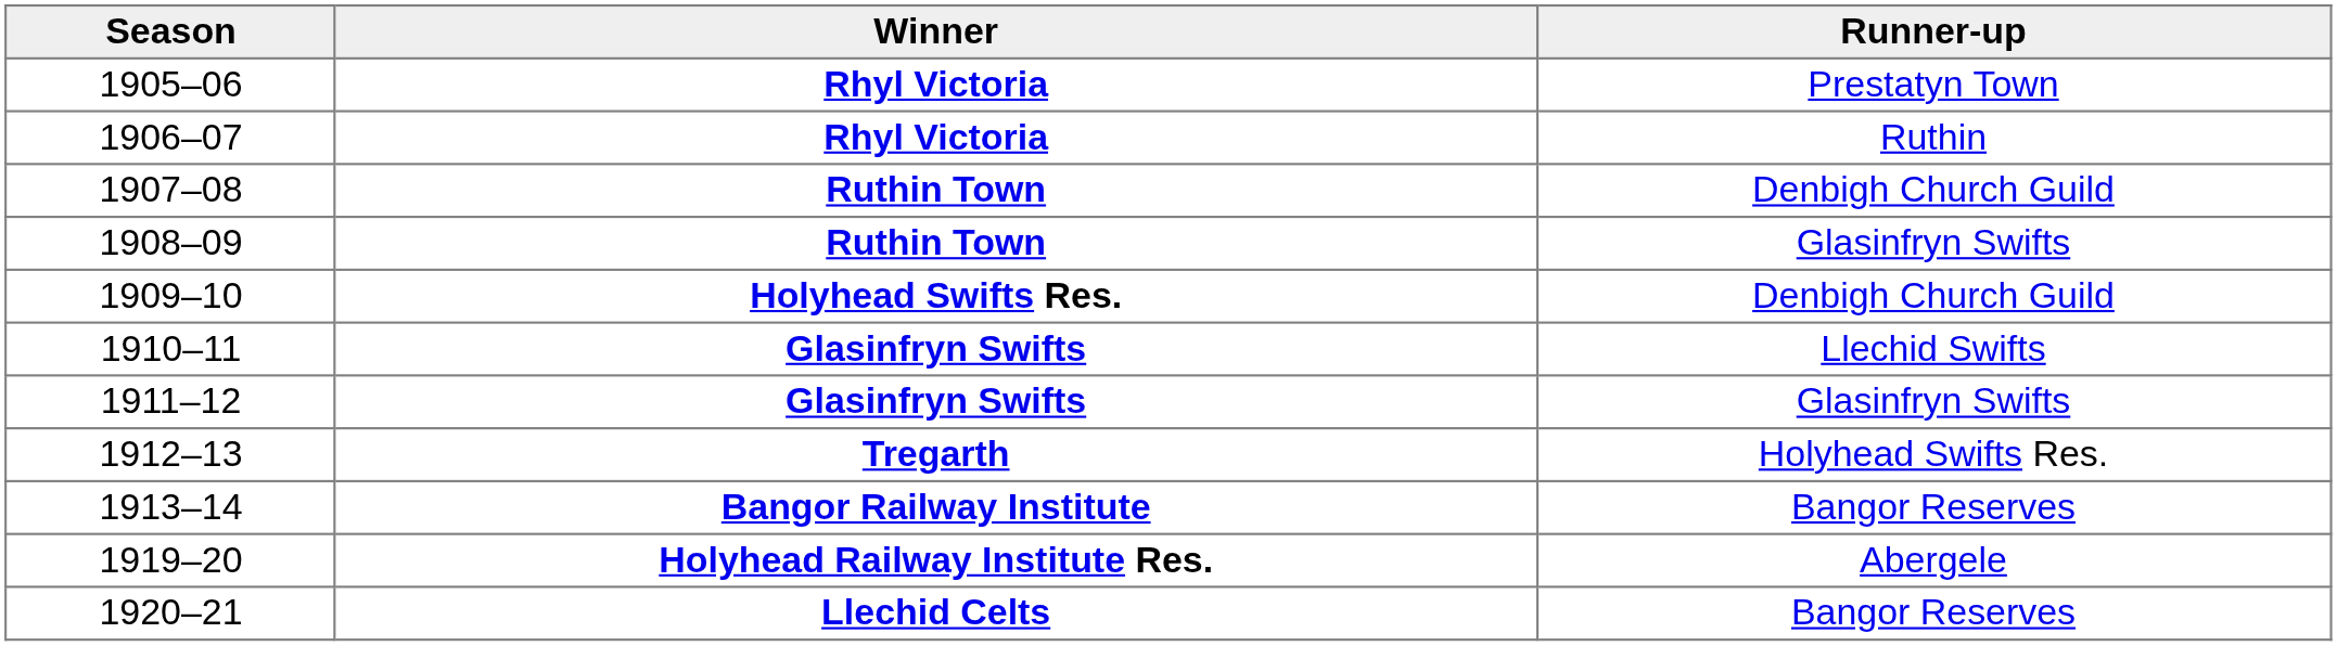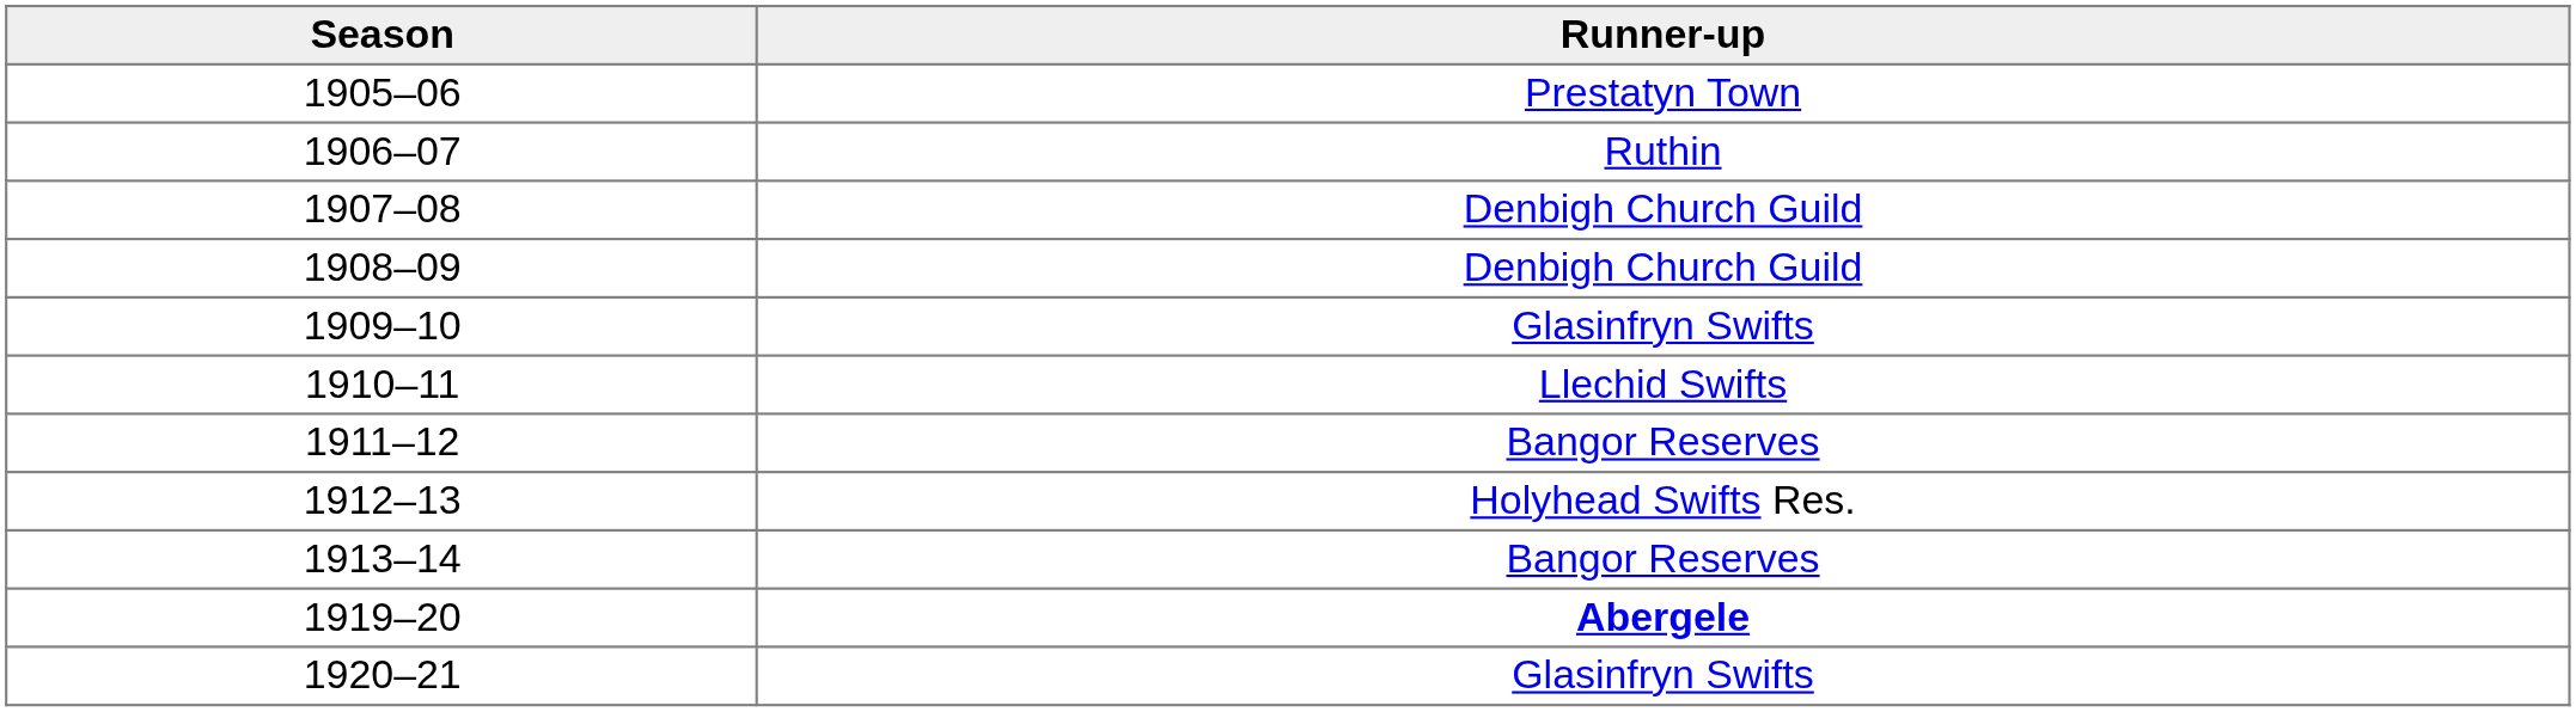- column: Winner | Rhyl Victoria | Rhyl Victoria | Ruthin Town | Ruthin Town | Holyhead Swifts Res. | Glasinfryn Swifts | Glasinfryn Swifts | Tregarth | Bangor Railway Institute | Holyhead Railway Institute Res. | Llechid Celts
1908–09 | Runner-up: Glasinfryn Swifts -> Denbigh Church Guild
1909–10 | Runner-up: Denbigh Church Guild -> Glasinfryn Swifts
1911–12 | Runner-up: Glasinfryn Swifts -> Bangor Reserves
1919–20 | Runner-up: normal -> bold
1920–21 | Runner-up: Bangor Reserves -> Glasinfryn Swifts
